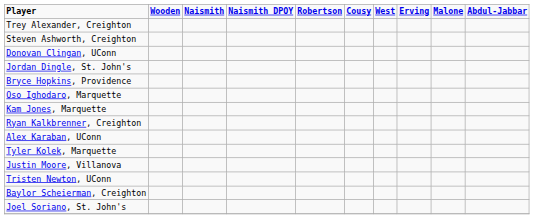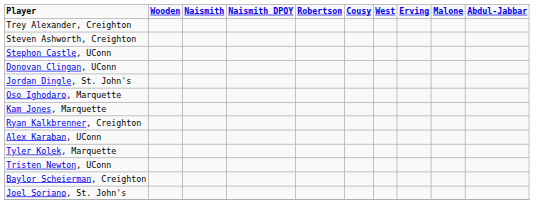+ row: Stephon Castle, UConn
- row: Bryce Hopkins, Providence
- row: Justin Moore, Villanova
